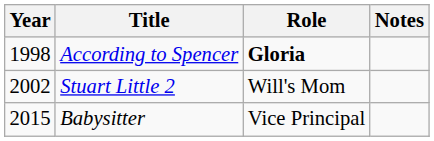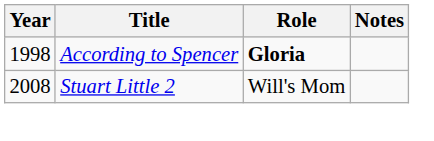Stuart Little 2 | Year: 2002 -> 2008
- row: 2015 | Babysitter | Vice Principal
